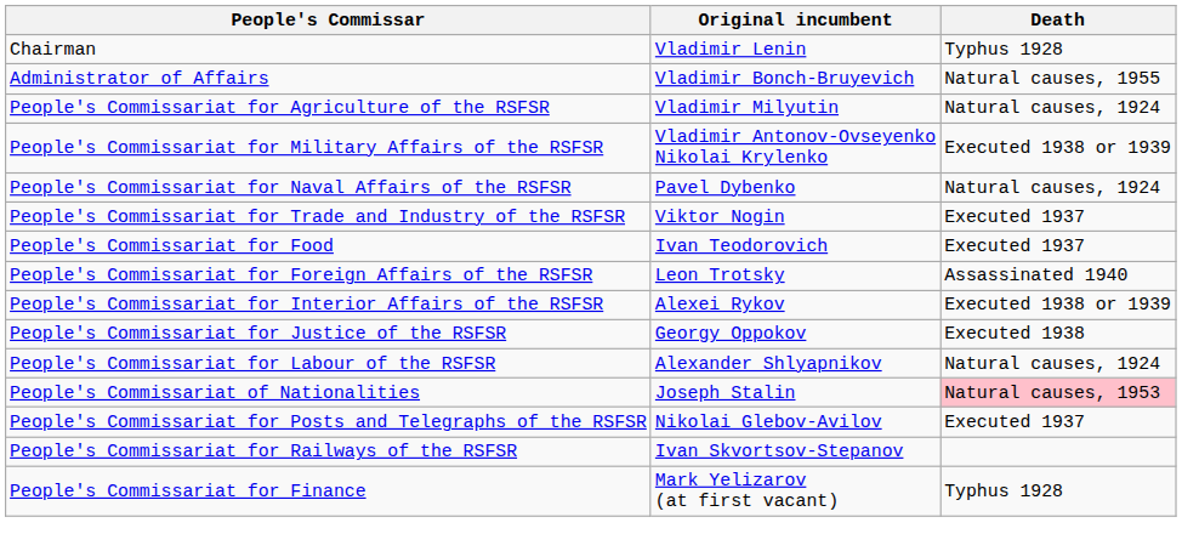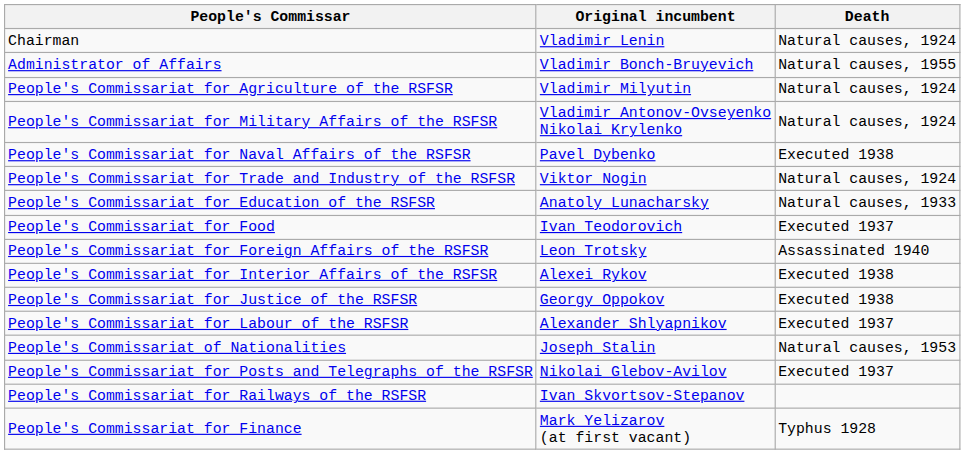Chairman | Death: Typhus 1928 -> Natural causes, 1924
People's Commissariat for Military Affairs of the RSFSR | Death: Executed 1938 or 1939 -> Natural causes, 1924
People's Commissariat for Naval Affairs of the RSFSR | Death: Natural causes, 1924 -> Executed 1938
People's Commissariat for Trade and Industry of the RSFSR | Death: Executed 1937 -> Natural causes, 1924
+ row: People's Commissariat for Education of the RSFSR | Anatoly Lunacharsky | Natural causes, 1933
People's Commissariat for Interior Affairs of the RSFSR | Death: Executed 1938 or 1939 -> Executed 1938
People's Commissariat for Labour of the RSFSR | Death: Natural causes, 1924 -> Executed 1937
People's Commissariat of Nationalities | Death: pink background -> no background
